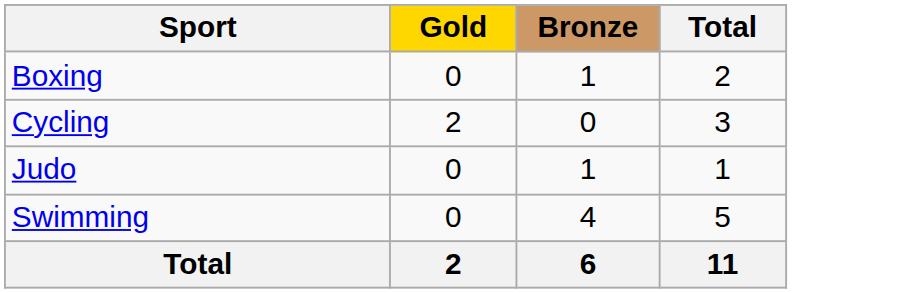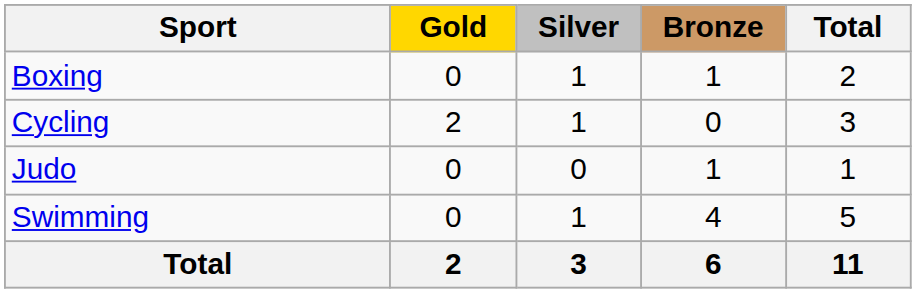+ column: Silver | 1 | 1 | 0 | 1 | 3
